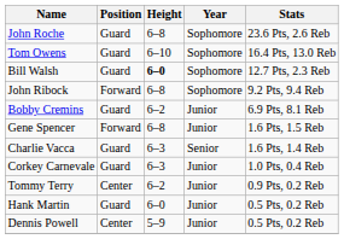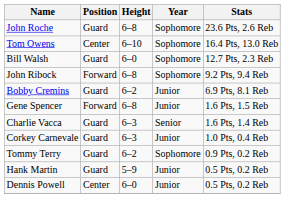Tom Owens | Position: Guard -> Center
Bill Walsh | Height: bold -> normal
Tommy Terry | Position: Center -> Guard
Tommy Terry | Year: Junior -> Sophomore
Hank Martin | Height: 6–0 -> 5–9
Dennis Powell | Height: 5–9 -> 6–0
